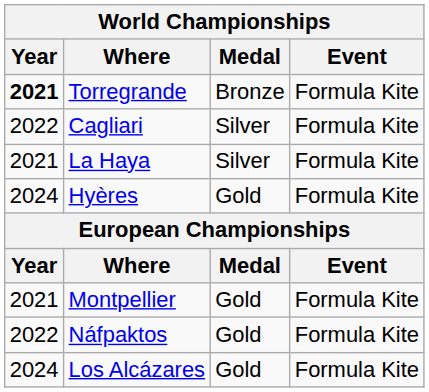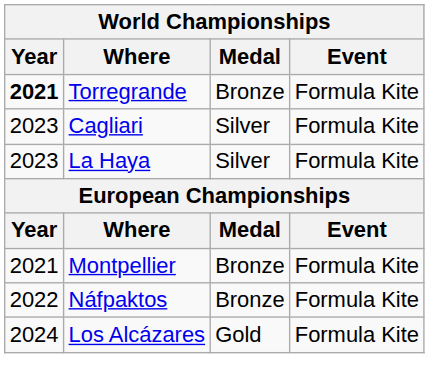Cagliari | Year: 2022 -> 2023
La Haya | Year: 2021 -> 2023
- row: 2024 | Hyères | Gold | Formula Kite
Montpellier | Medal: Gold -> Bronze
Náfpaktos | Medal: Gold -> Bronze
